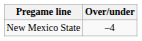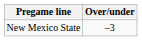New Mexico State | Over/under: –4 -> –3
